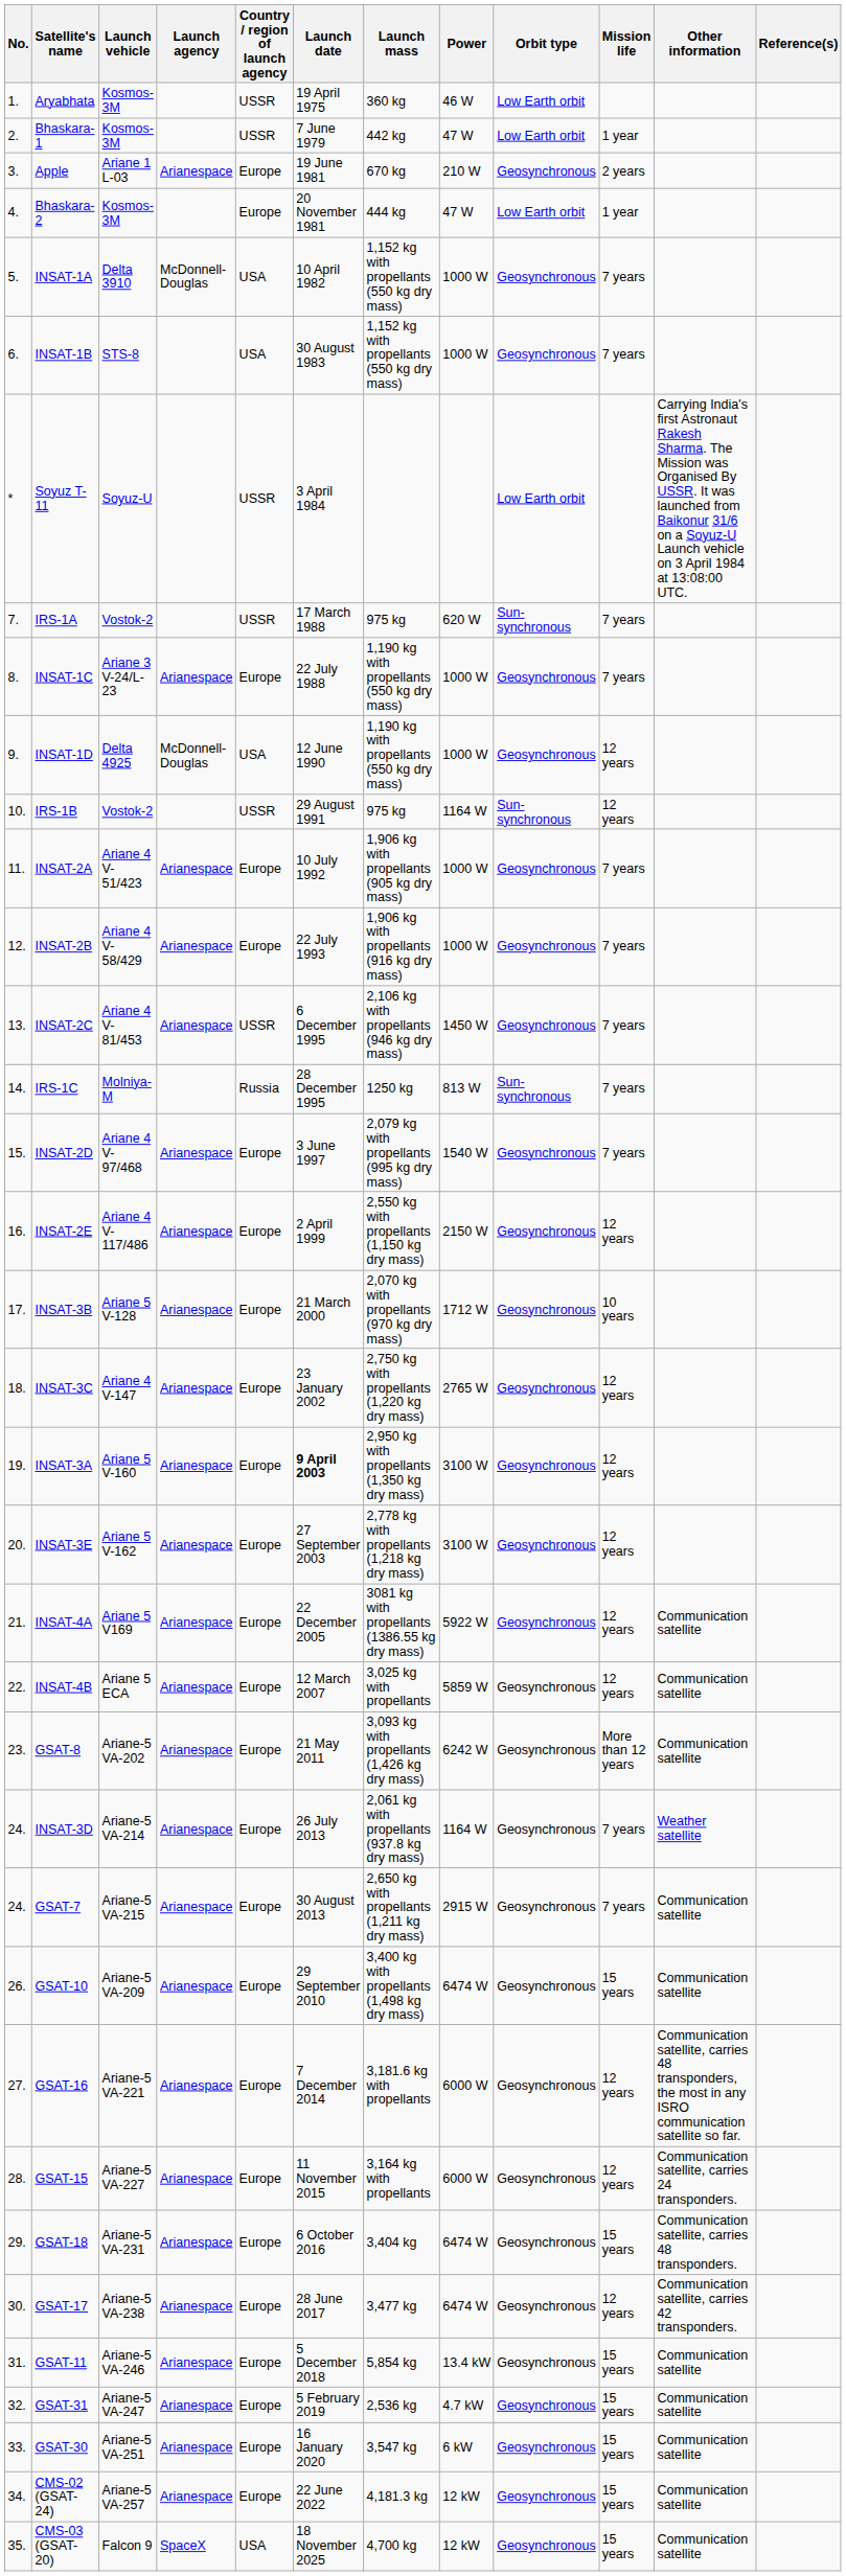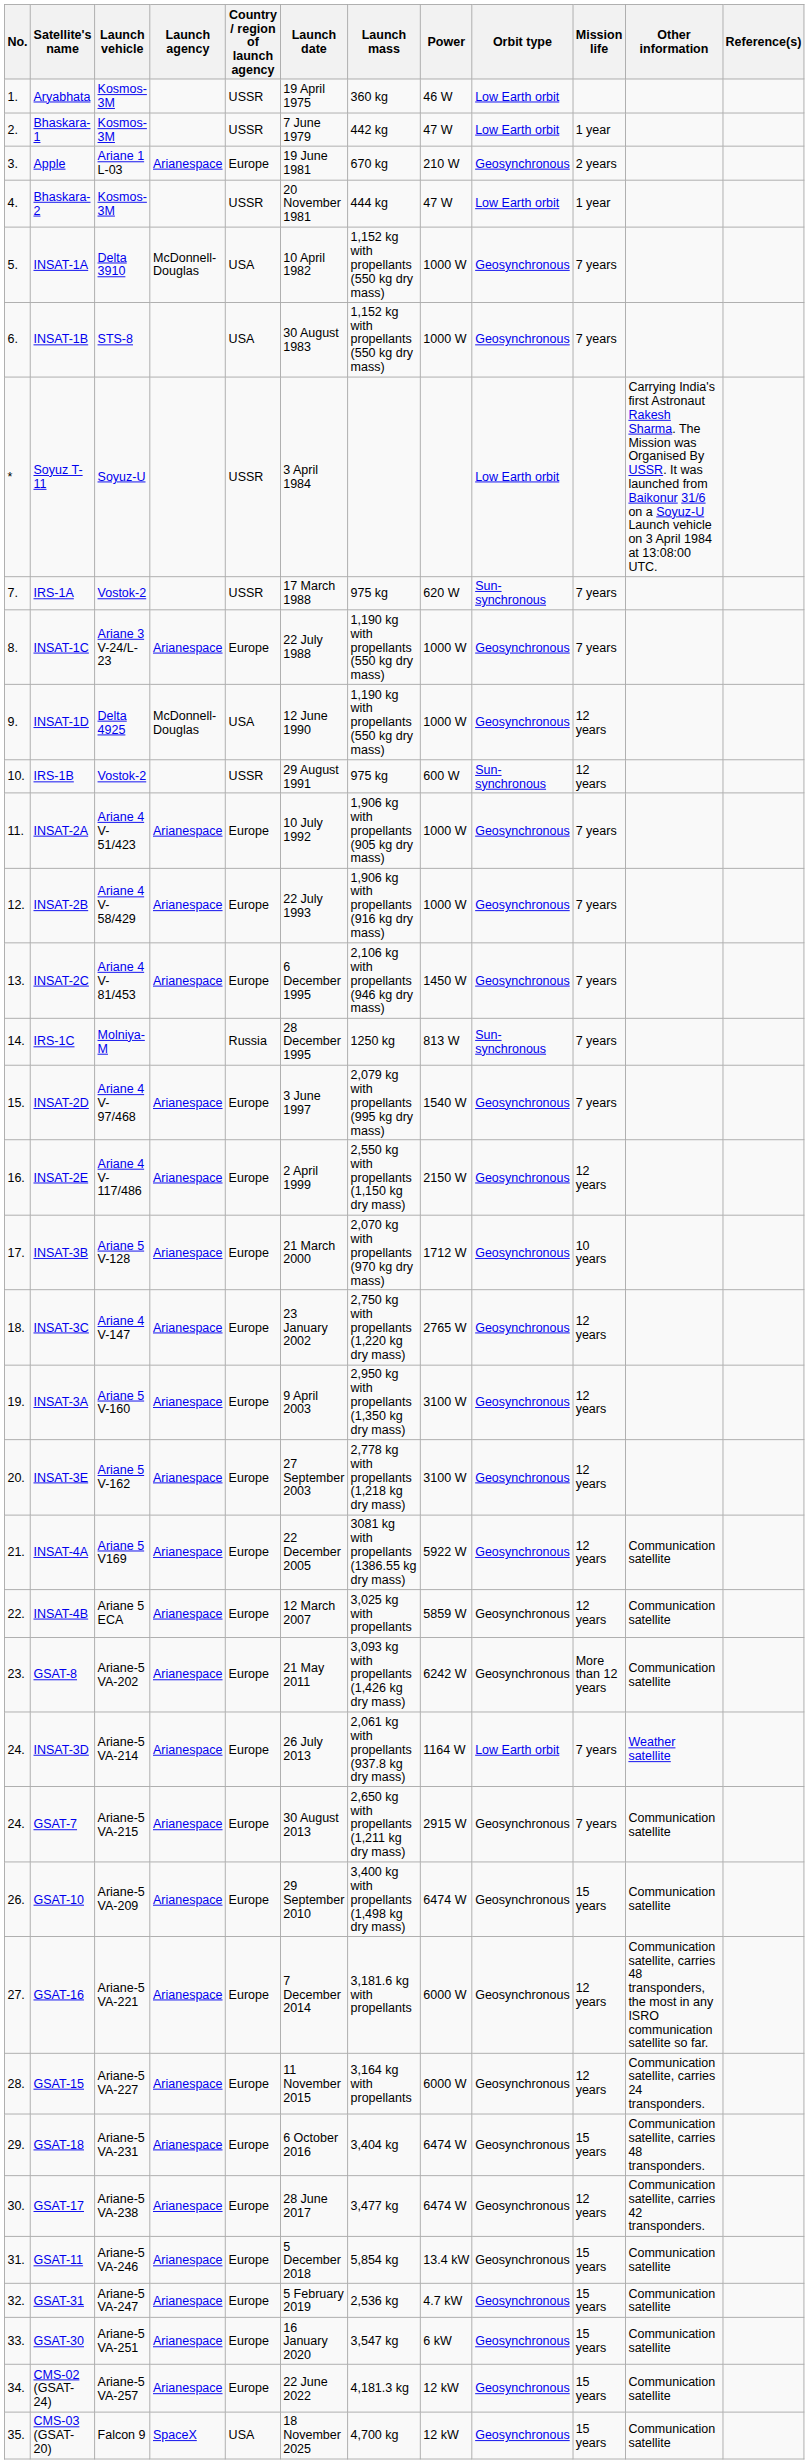Bhaskara-2 | Country / region of launch agency: Europe -> USSR
IRS-1B | Power: 1164 W -> 600 W
INSAT-2C | Country / region of launch agency: USSR -> Europe
INSAT-3A | Launch date: bold -> normal
INSAT-3D | Orbit type: Geosynchronous -> Low Earth orbit
